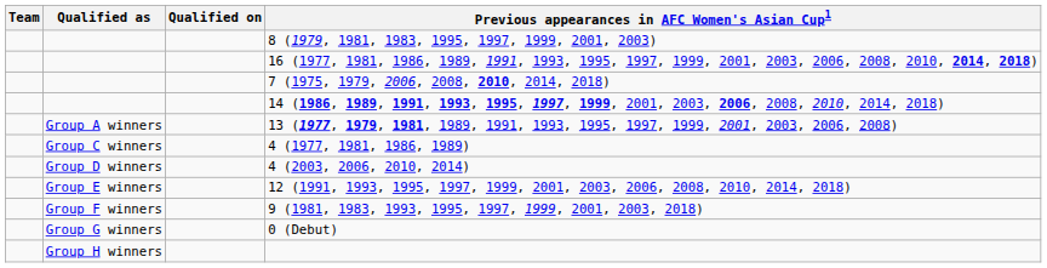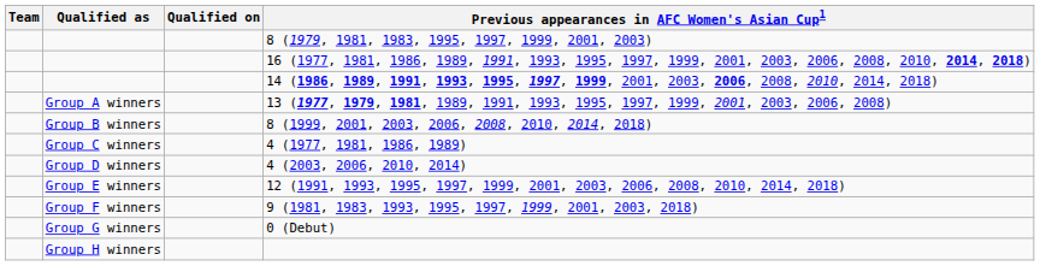- row: 7 (1975, 1979, 2006, 2008, 2010, 2014, 2018)
+ row: Group B winners | 8 (1999, 2001, 2003, 2006, 2008, 2010, 2014, 2018)
